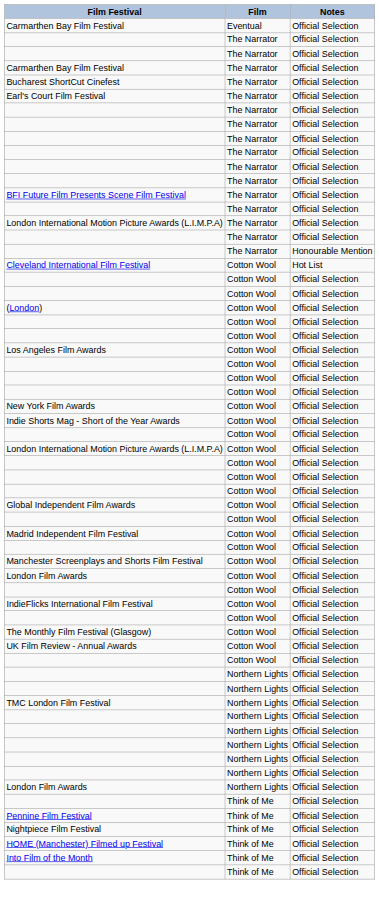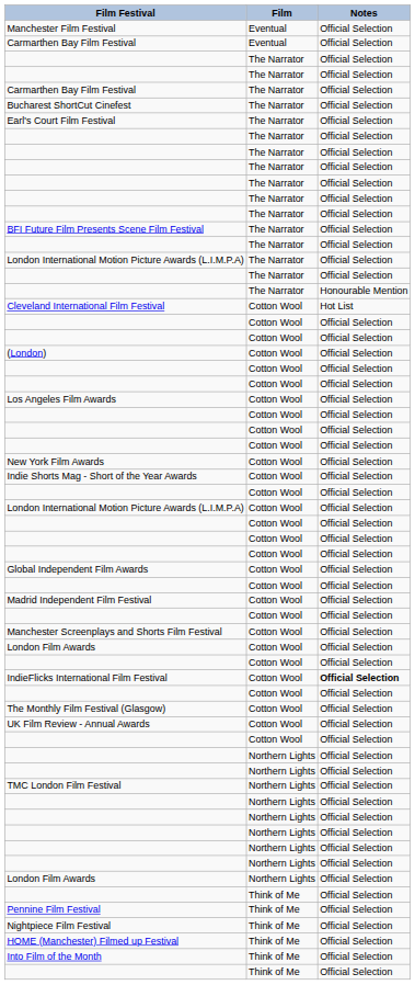+ row: Manchester Film Festival | Eventual | Official Selection
IndieFlicks International Film Festival | Notes: normal -> bold
